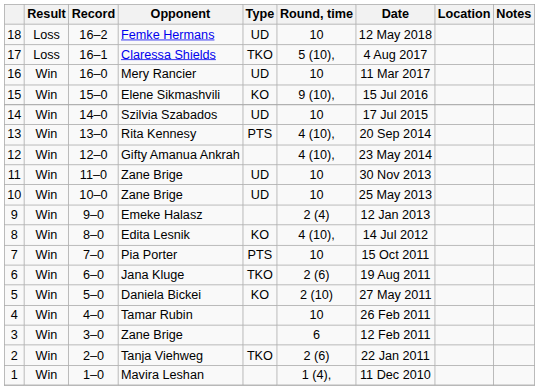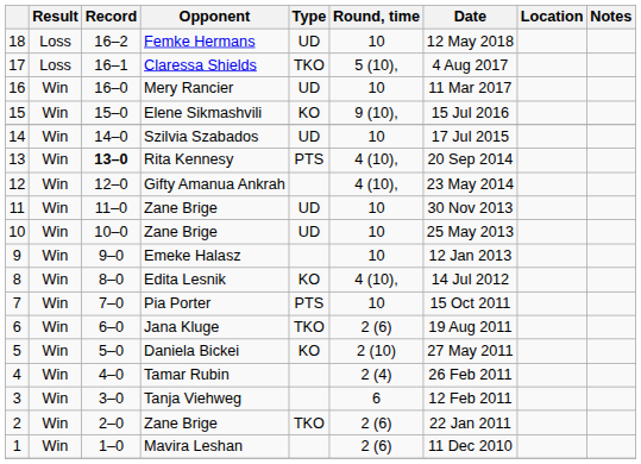13 | Record: normal -> bold
9 | Round, time: 2 (4) -> 10
4 | Round, time: 10 -> 2 (4)
3 | Opponent: Zane Brige -> Tanja Viehweg
2 | Opponent: Tanja Viehweg -> Zane Brige
1 | Round, time: 1 (4), -> 2 (6)
